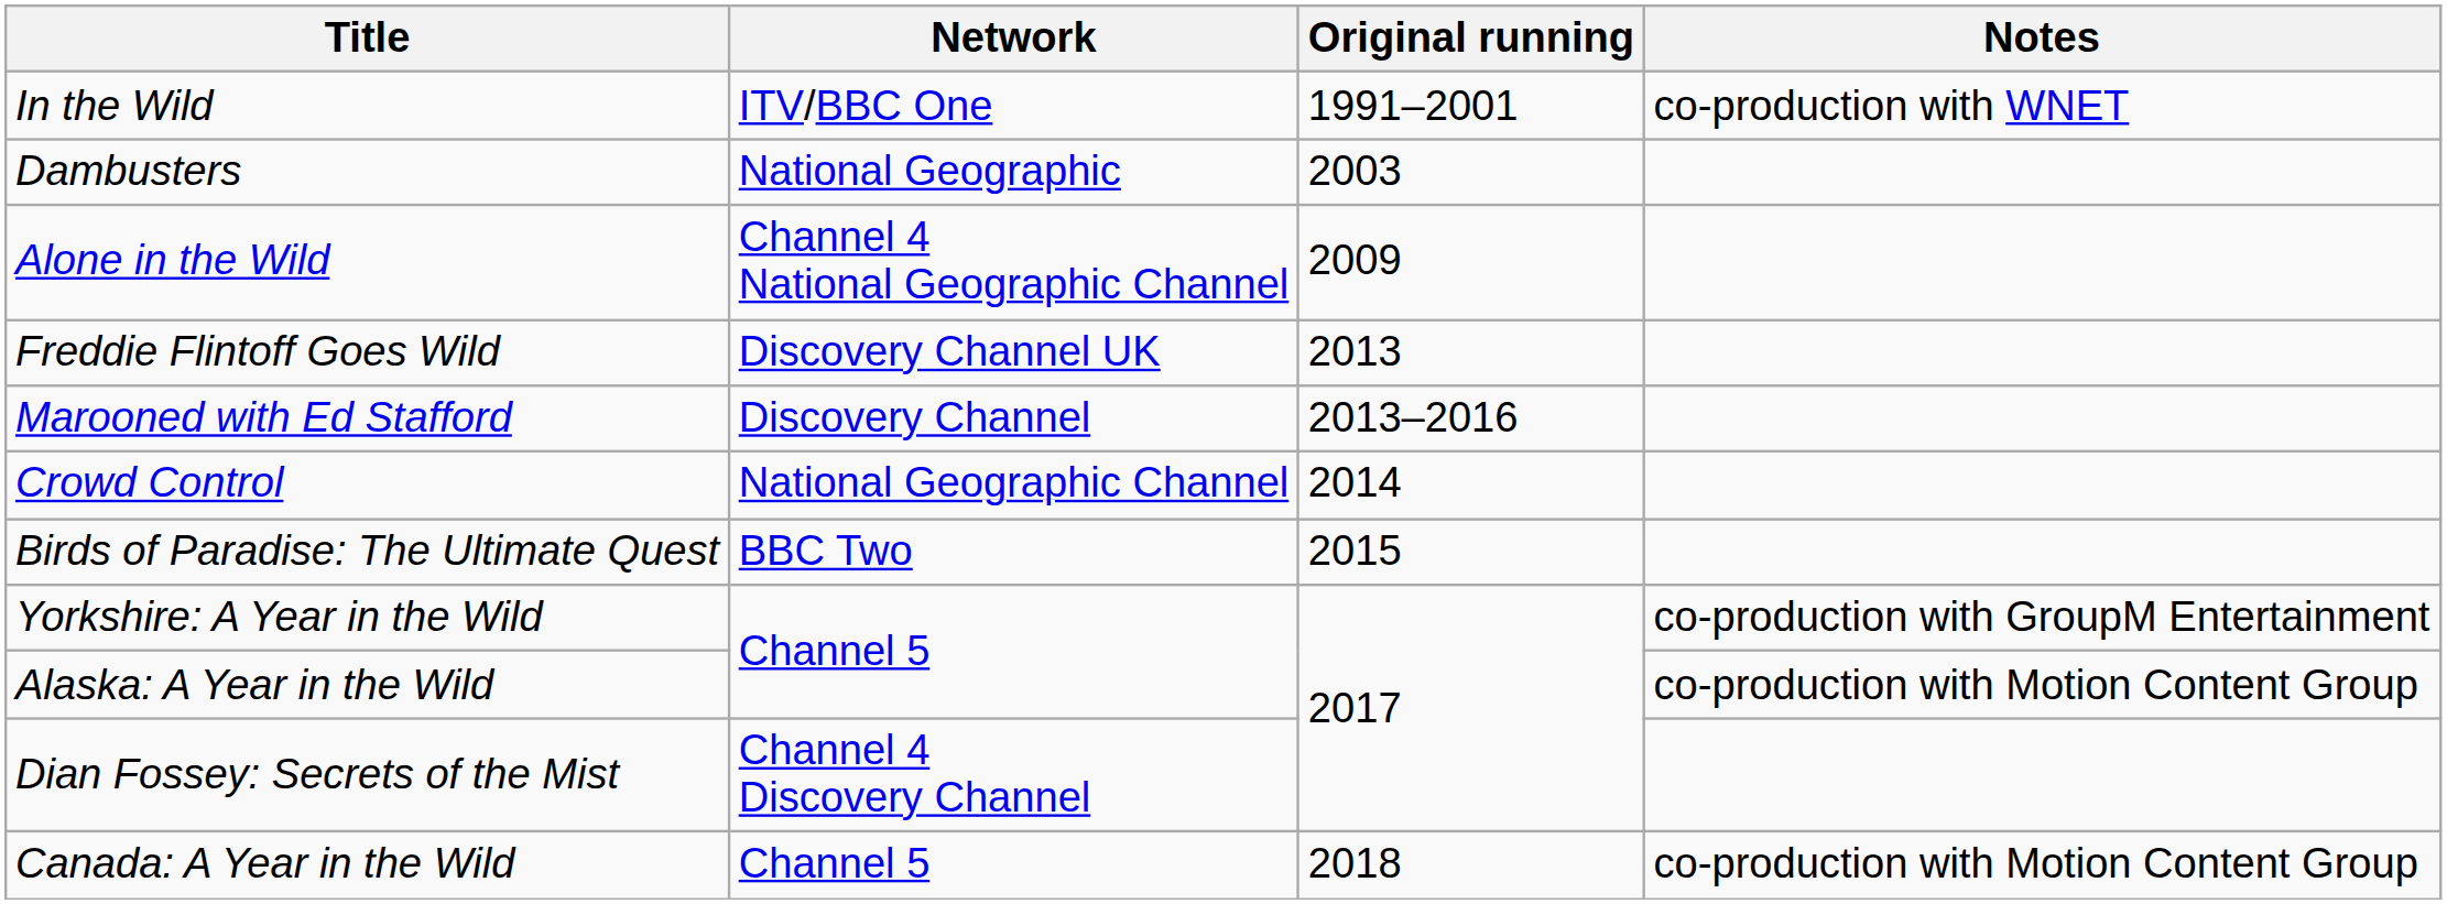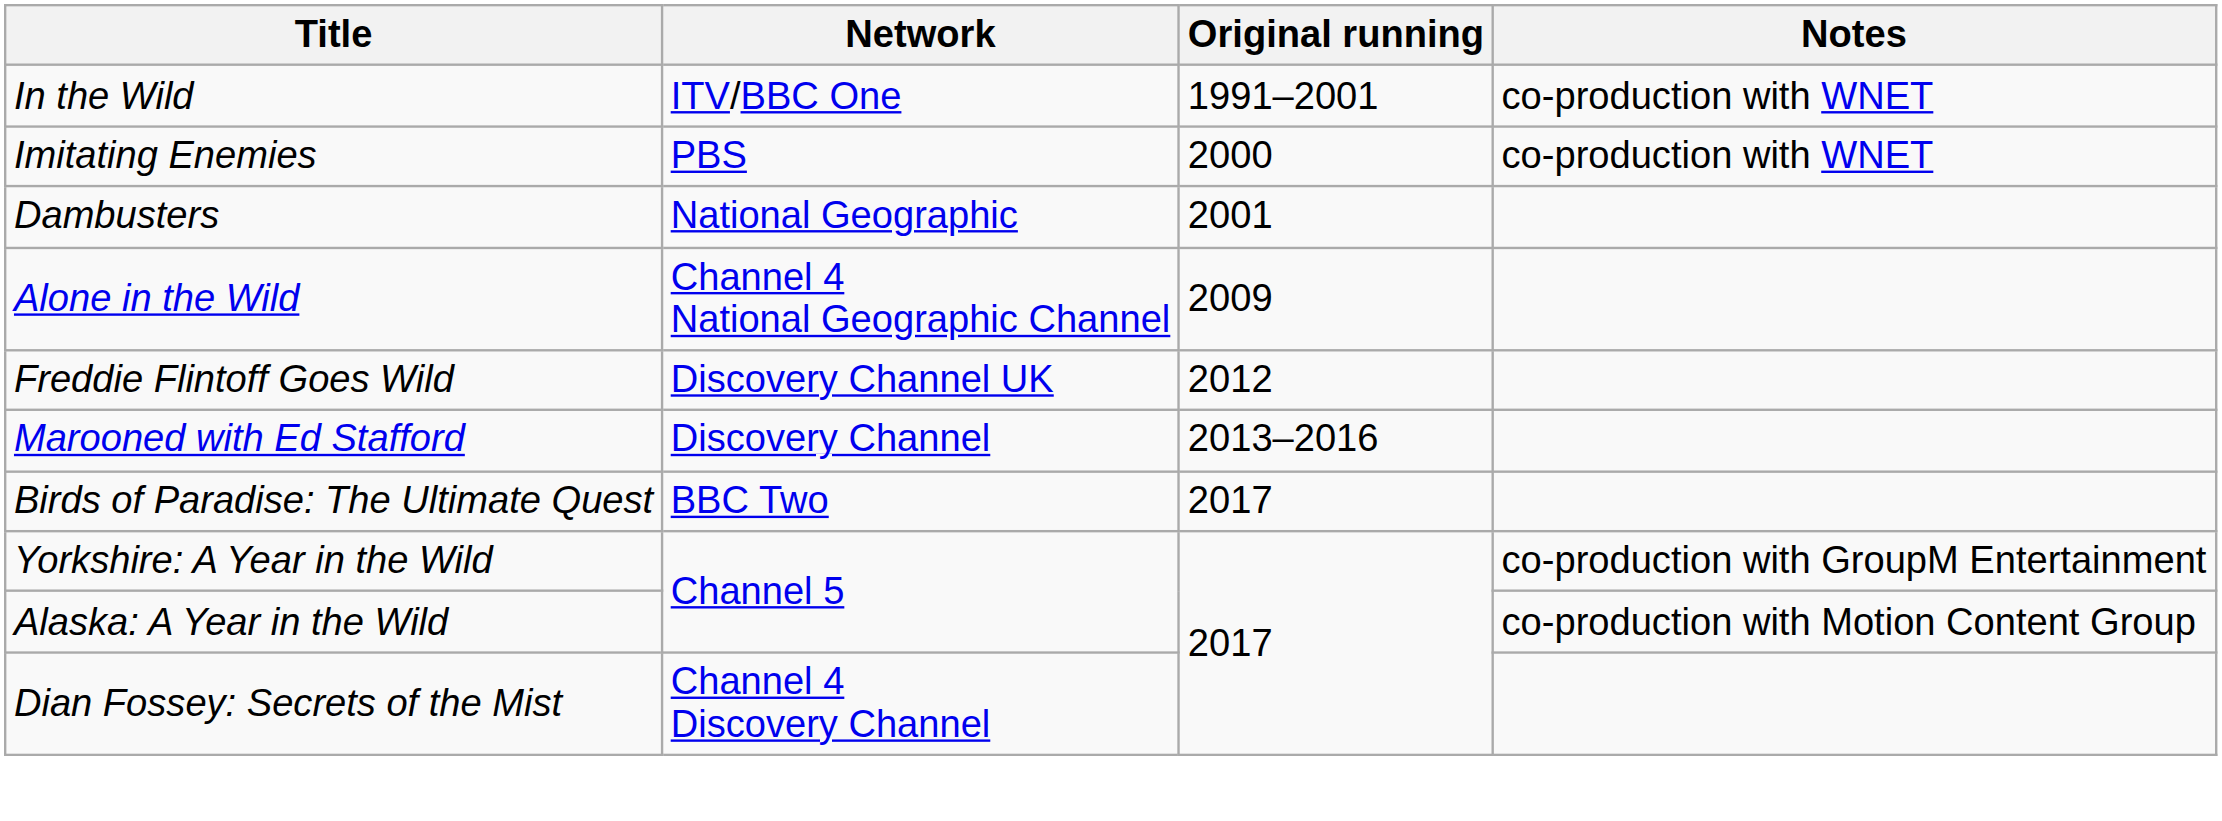+ row: Imitating Enemies | PBS | 2000 | co-production with WNET
Dambusters | Original running: 2003 -> 2001
Freddie Flintoff Goes Wild | Original running: 2013 -> 2012
- row: Crowd Control | National Geographic Channel | 2014
Birds of Paradise: The Ultimate Quest | Original running: 2015 -> 2017
- row: Canada: A Year in the Wild | Channel 5 | 2018 | co-production with Motion Content Group
